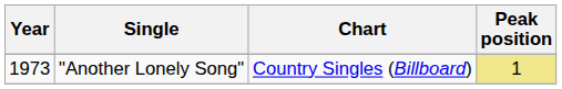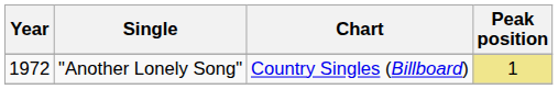"Another Lonely Song" | Year: 1973 -> 1972
